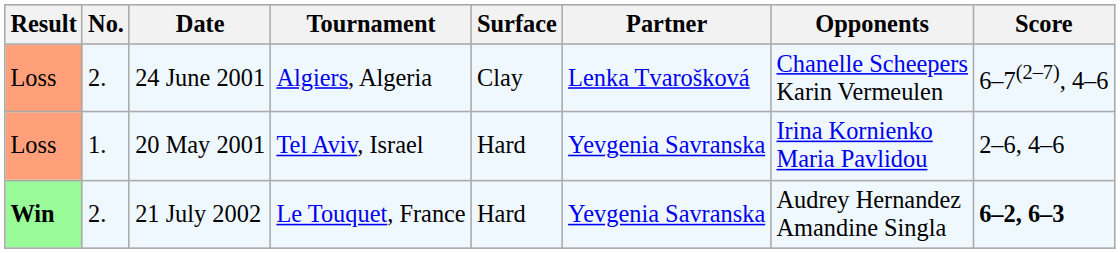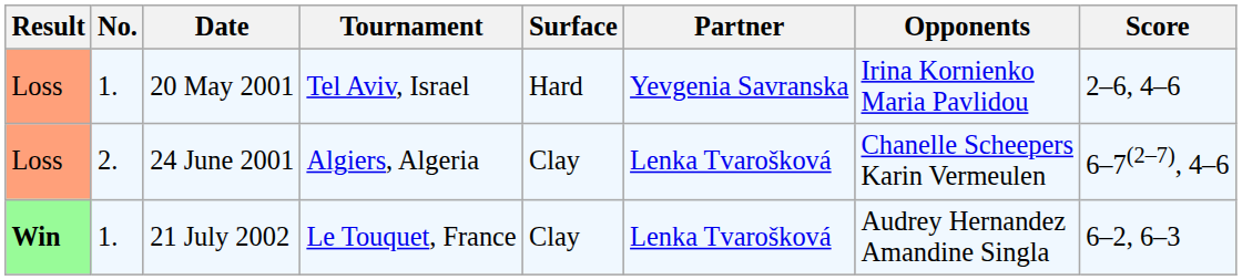rows swapped: 20 May 2001 <-> 24 June 2001
21 July 2002 | No.: 2. -> 1.
21 July 2002 | Surface: Hard -> Clay
21 July 2002 | Partner: Yevgenia Savranska -> Lenka Tvarošková
21 July 2002 | Score: bold -> normal
